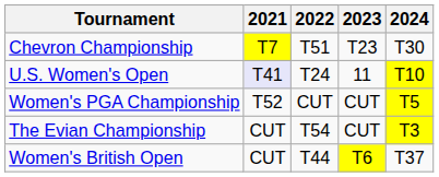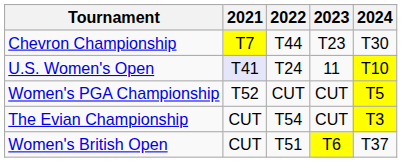Chevron Championship | 2022: T51 -> T44
Women's British Open | 2022: T44 -> T51
